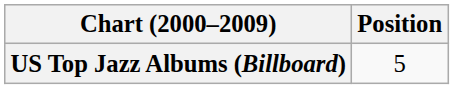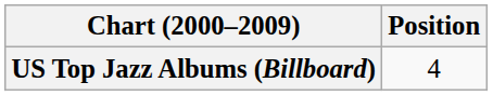US Top Jazz Albums (Billboard) | Position: 5 -> 4
